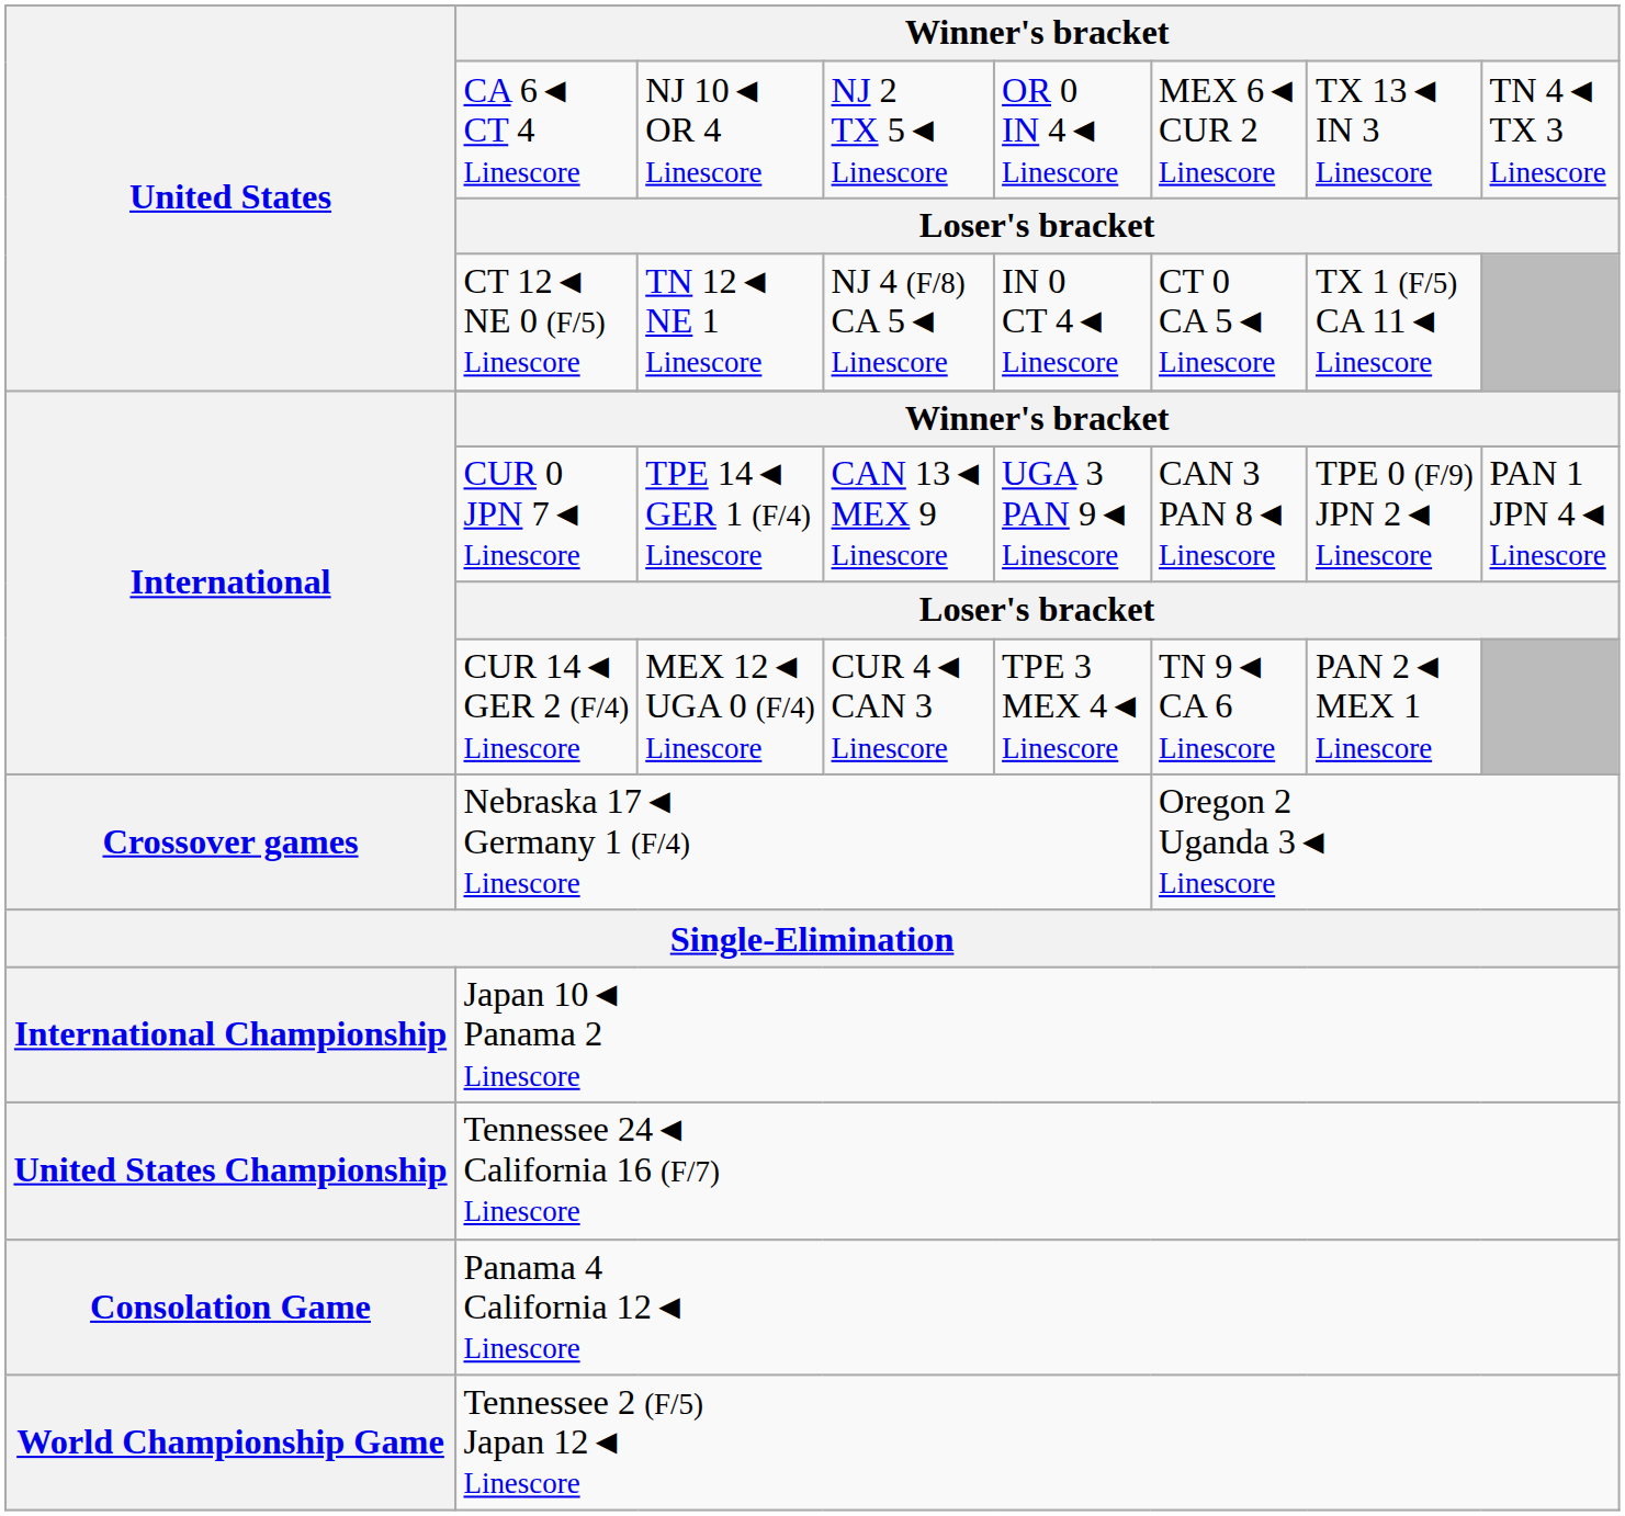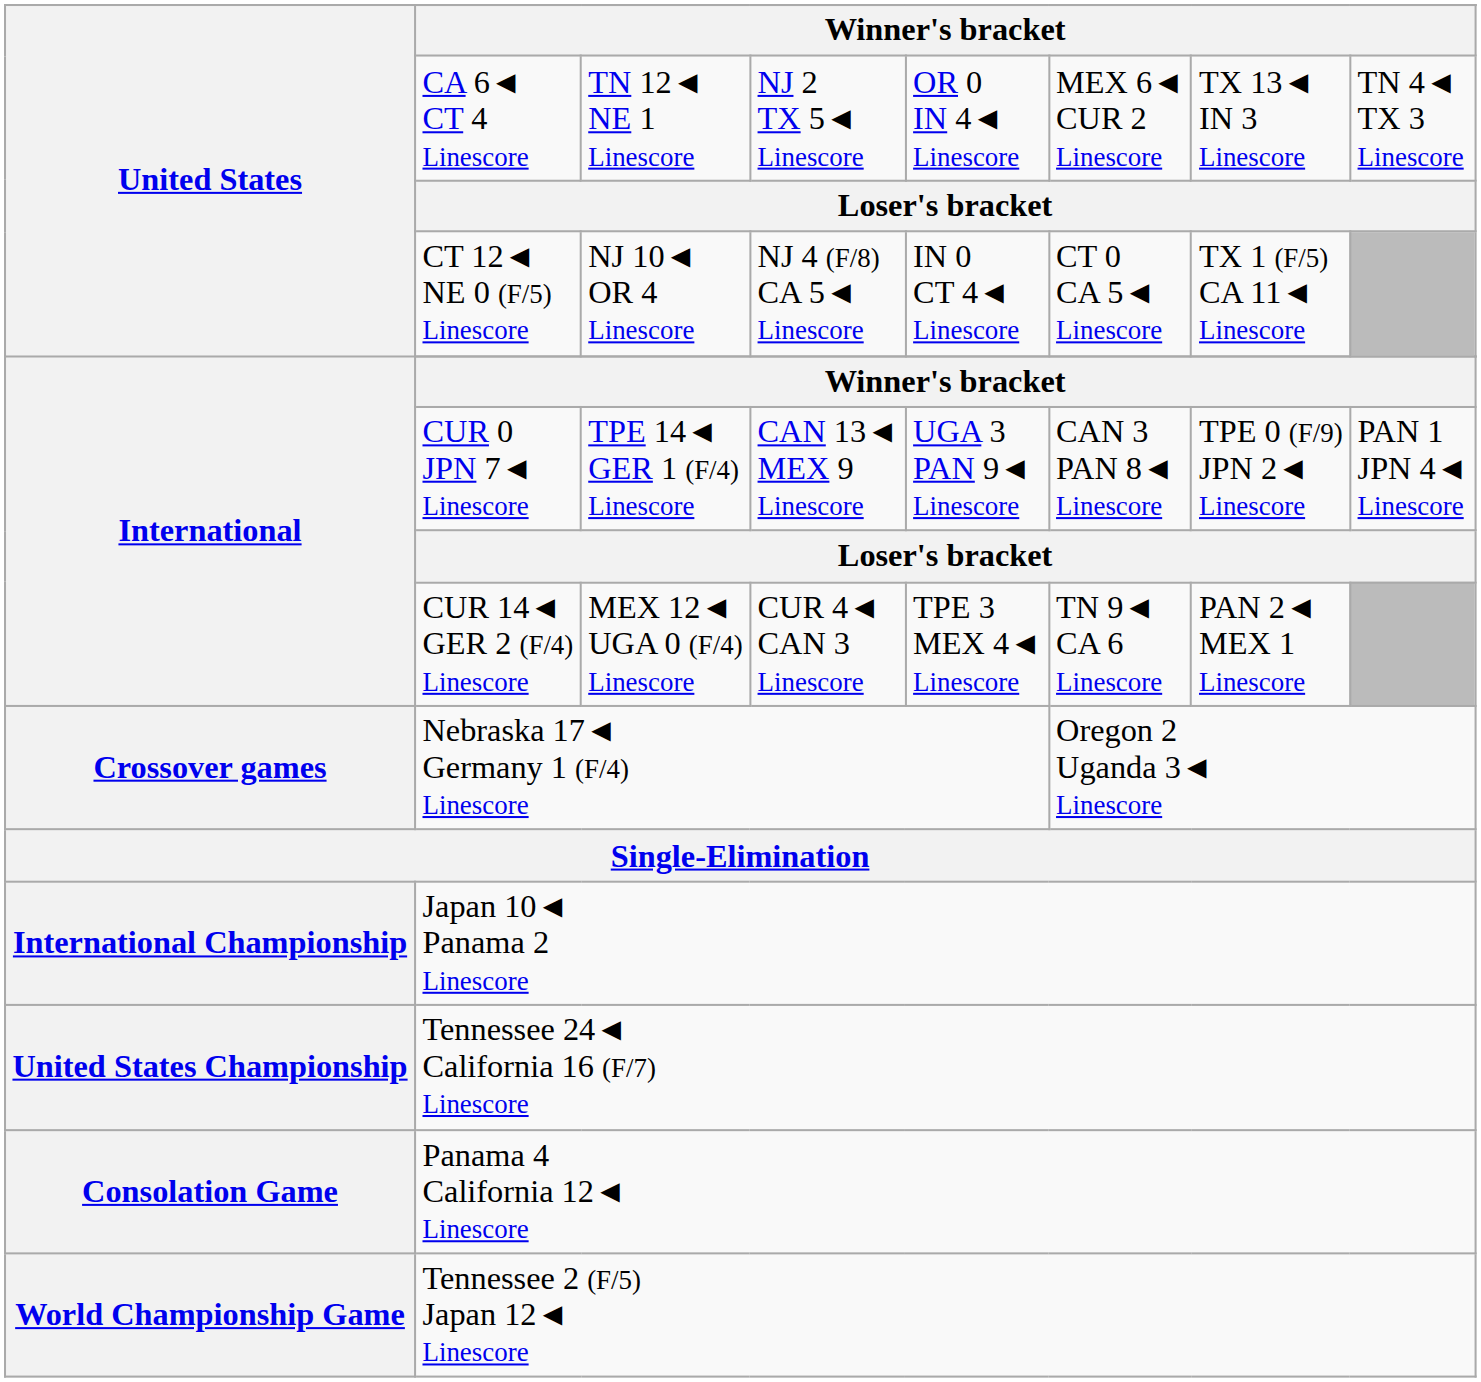CA 6◄ CT 4 Linescore | column 3: NJ 10◄ OR 4 Linescore -> TN 12◄ NE 1 Linescore
CT 12◄ NE 0 (F/5) Linescore | column 3: TN 12◄ NE 1 Linescore -> NJ 10◄ OR 4 Linescore
